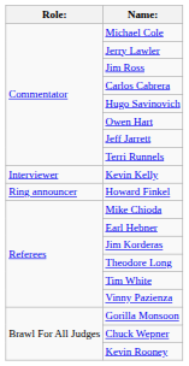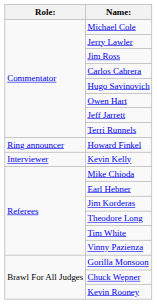rows swapped: Kevin Kelly <-> Howard Finkel
